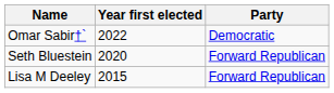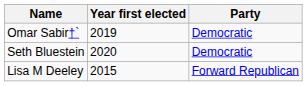Omar Sabir†` | Year first elected: 2022 -> 2019
Seth Bluestein | Party: Forward Republican -> Democratic
